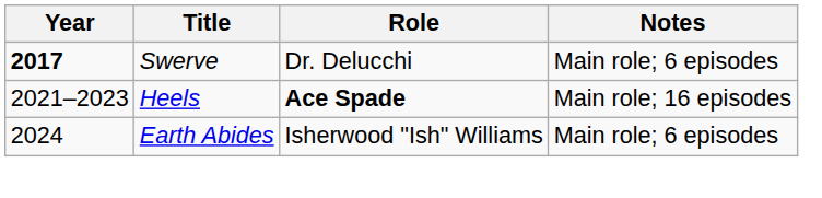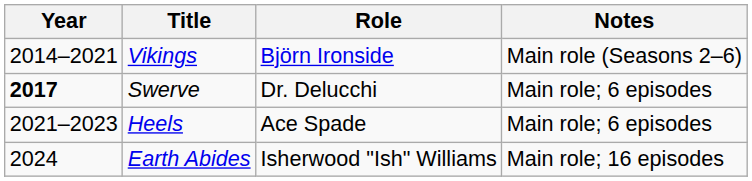+ row: 2014–2021 | Vikings | Björn Ironside | Main role (Seasons 2–6)
Heels | Role: bold -> normal
Heels | Notes: Main role; 16 episodes -> Main role; 6 episodes
Earth Abides | Notes: Main role; 6 episodes -> Main role; 16 episodes
